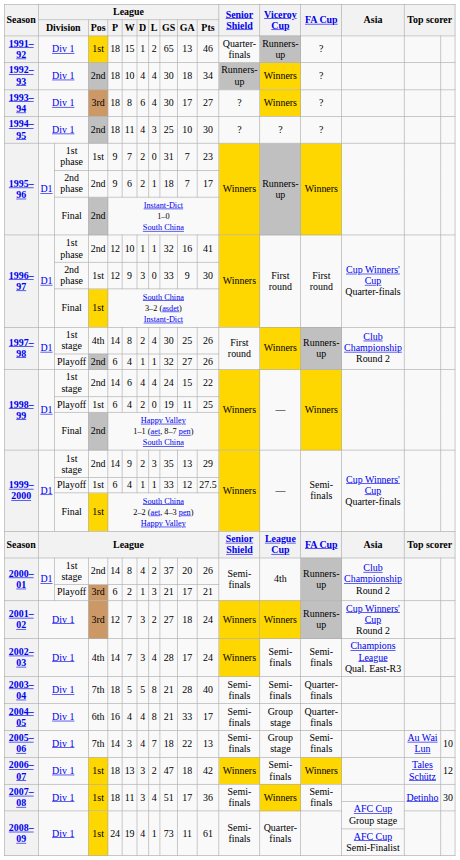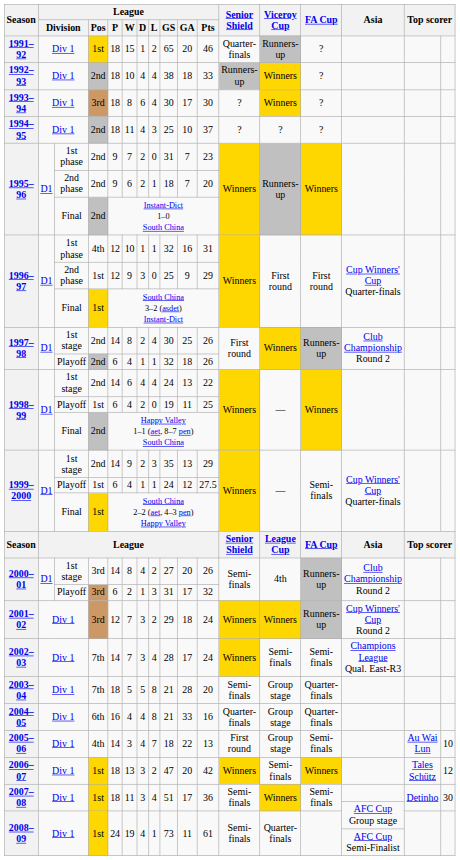1991–92 | League / GA: 13 -> 20
1992–93 | League / GS: 30 -> 38
1992–93 | League / Pts: 34 -> 33
1993–94 | League / Pts: 27 -> 30
1994–95 | League / Pts: 30 -> 37
1995–96 / 1st phase | League / Pos: 1st -> 2nd
1995–96 / 2nd phase | League / Pts: 17 -> 20
1996–97 / 1st phase | League / Pos: 2nd -> 4th
1996–97 / 1st phase | League / Pts: 41 -> 31
1996–97 / 2nd phase | League / GS: 33 -> 25
1996–97 / 2nd phase | League / Pts: 30 -> 29
1997–98 / 1st stage | League / Pos: 4th -> 2nd
1997–98 / Playoff | League / GA: 27 -> 18
1998–99 / 1st stage | League / GA: 15 -> 13
1999–2000 / Playoff | League / GS: 33 -> 24
2000–01 / 1st stage | League / Pos: 2nd -> 3rd
2000–01 / 1st stage | League / GS: 37 -> 27
2000–01 / Playoff | League / GS: 21 -> 31
2000–01 / Playoff | League / Pts: 21 -> 32
2001–02 | League / GS: 27 -> 29
2002–03 | League / Pos: 4th -> 7th
2003–04 | League / Pts: 40 -> 20
2003–04 | Viceroy Cup: Semi-finals -> Group stage
2004–05 | League / Pts: 17 -> 16
2004–05 | Senior Shield: Semi-finals -> Quarter-finals
2005–06 | League / Pos: 7th -> 4th
2005–06 | Senior Shield: Semi-finals -> First round
2006–07 | League / GA: 18 -> 20
